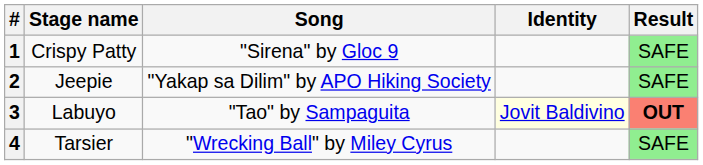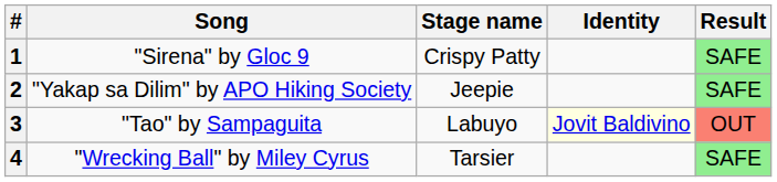columns swapped: Stage name <-> Song
3 | Result: bold -> normal
